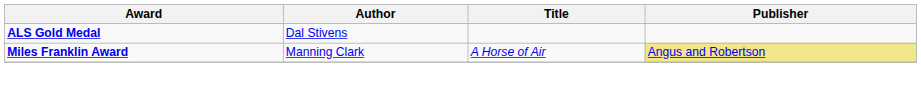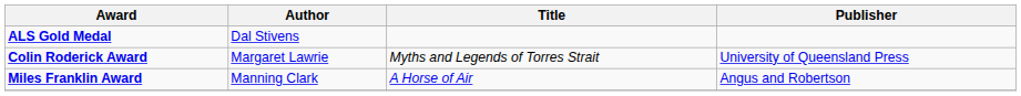+ row: Colin Roderick Award | Margaret Lawrie | Myths and Legends of Torres Strait | University of Queensland Press
Miles Franklin Award | Publisher: khaki background -> no background
